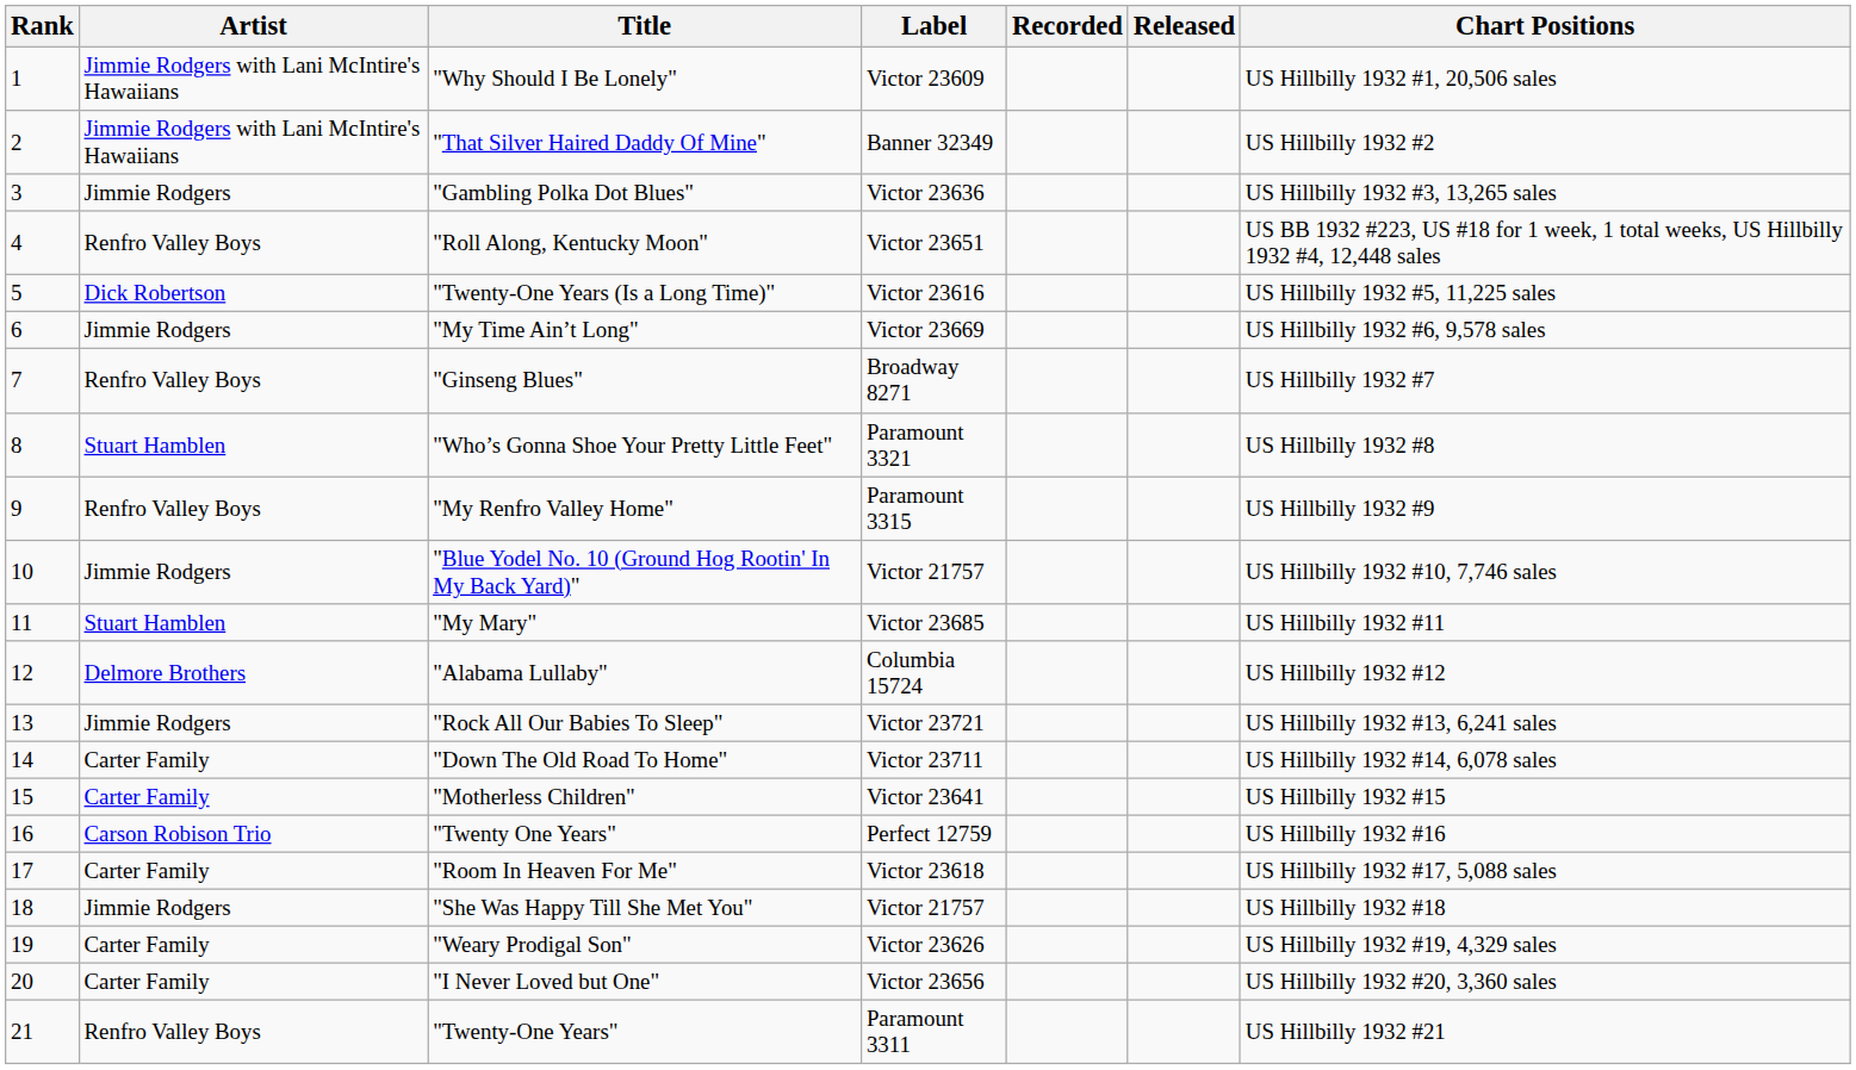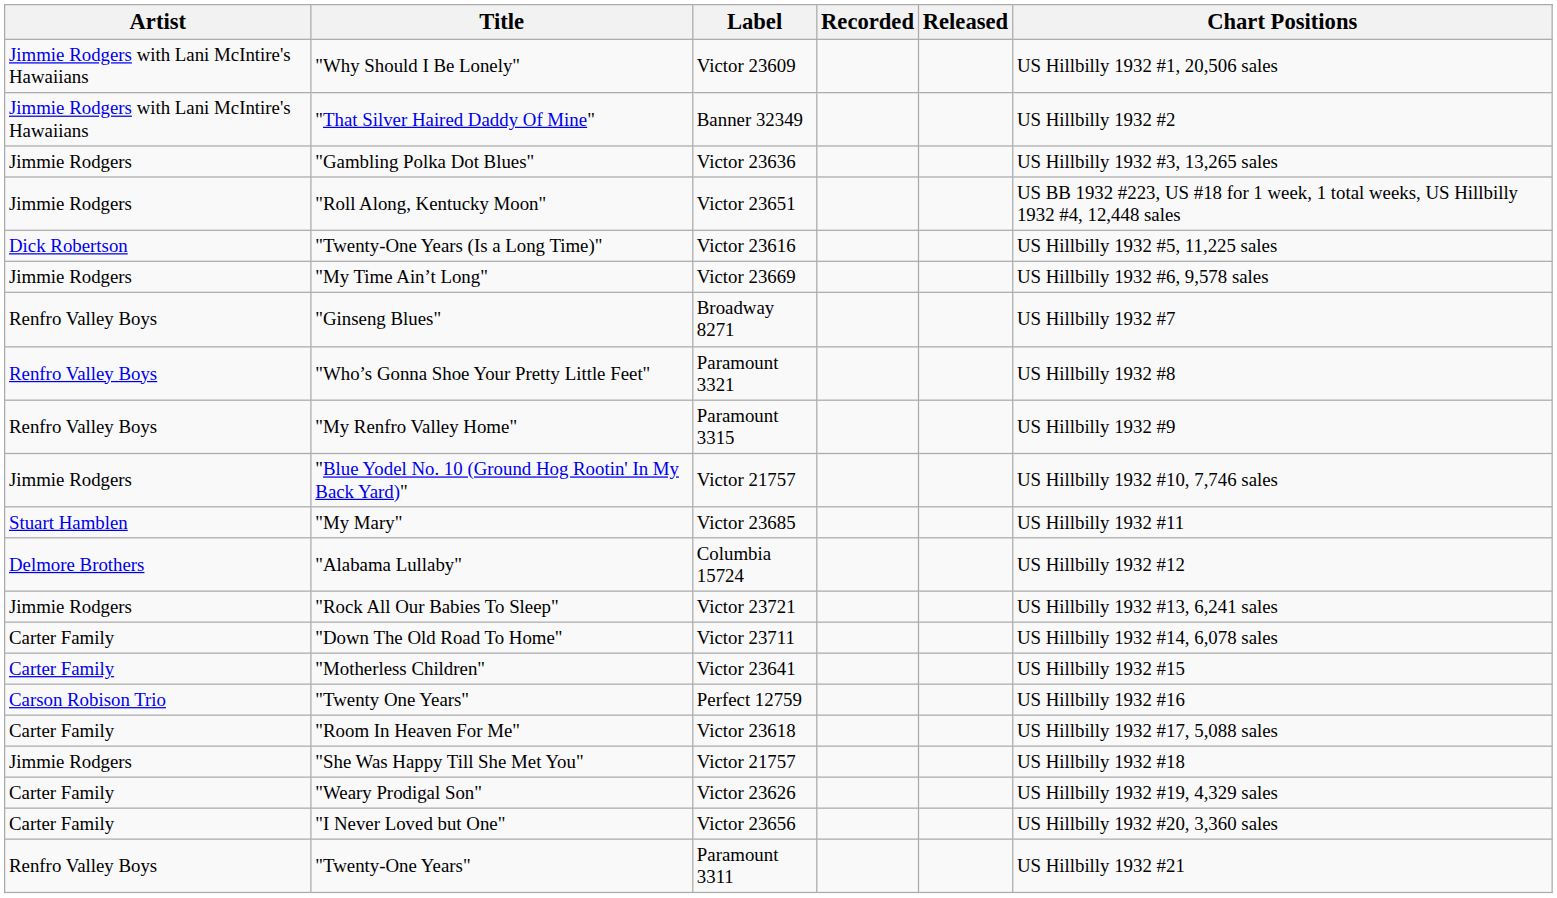- column: Rank | 1 | 2 | 3 | 4 | 5 | 6 | 7 | 8 | 9 | 10 | 11 | 12 | 13 | 14 | 15 | 16 | 17 | 18 | 19 | 20 | 21
"Roll Along, Kentucky Moon" | Artist: Renfro Valley Boys -> Jimmie Rodgers
"Who’s Gonna Shoe Your Pretty Little Feet" | Artist: Stuart Hamblen -> Renfro Valley Boys
